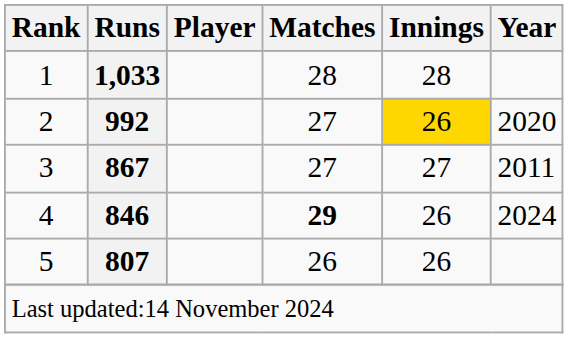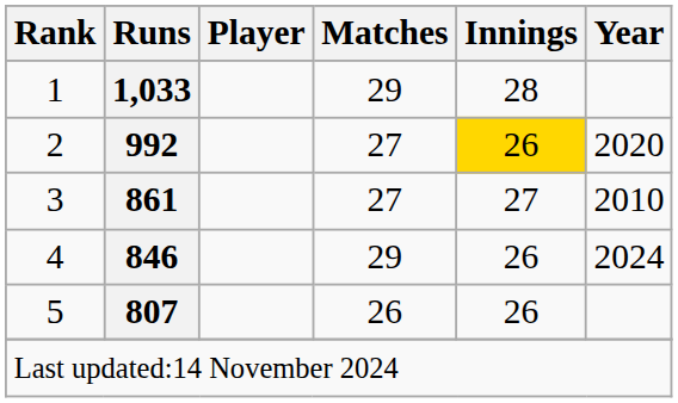1 | Matches: 28 -> 29
3 | Runs: 867 -> 861
3 | Year: 2011 -> 2010
4 | Matches: bold -> normal
